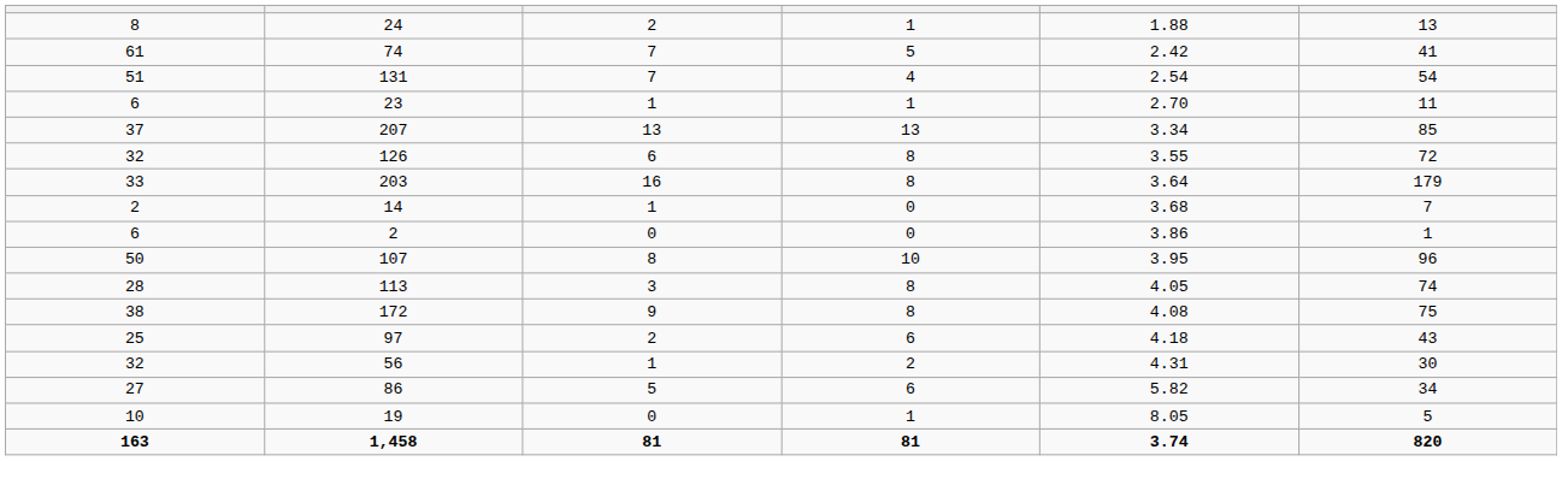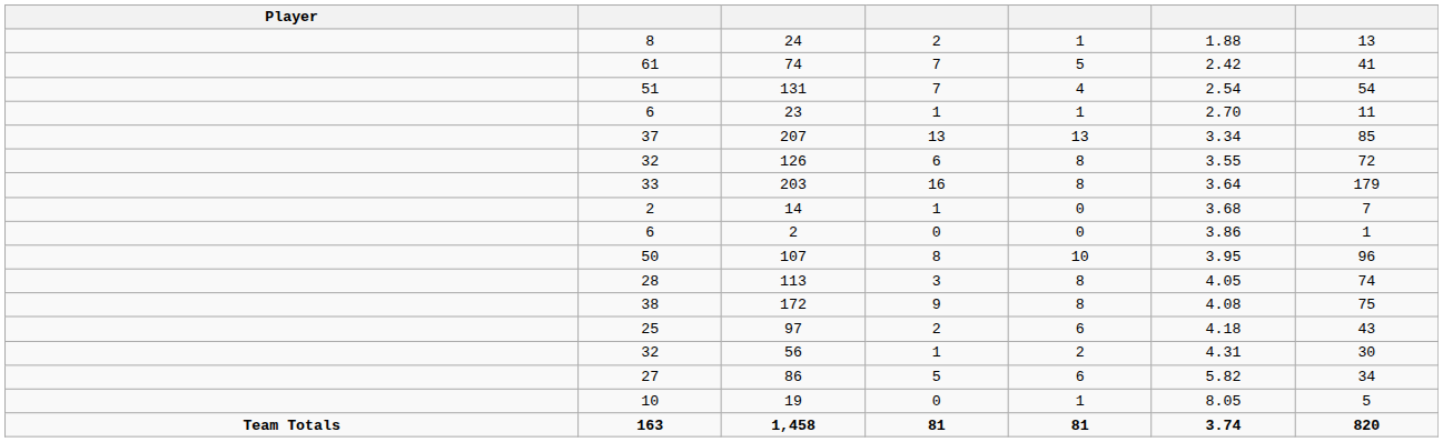+ column: Player | Team Totals
